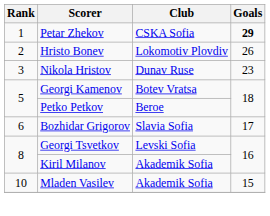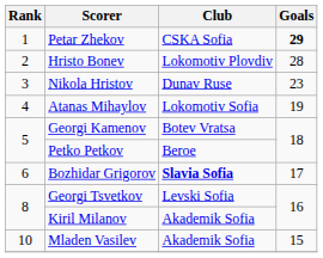Hristo Bonev | Goals: 26 -> 28
+ row: 4 | Atanas Mihaylov | Lokomotiv Sofia | 19
Bozhidar Grigorov | Club: normal -> bold
